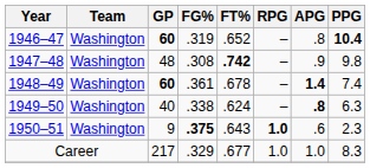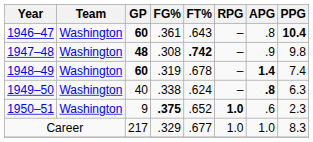1946–47 | FG%: .319 -> .361
1946–47 | FT%: .652 -> .643
1947–48 | GP: normal -> bold
1948–49 | FG%: .361 -> .319
1950–51 | FT%: .643 -> .652
